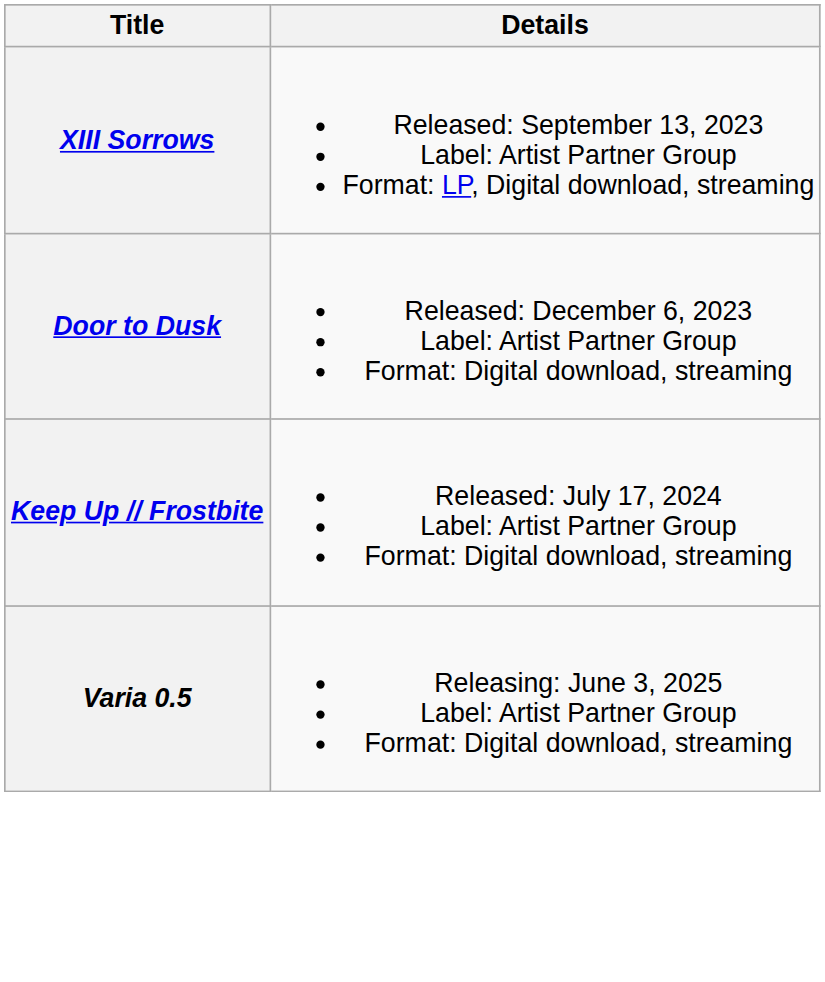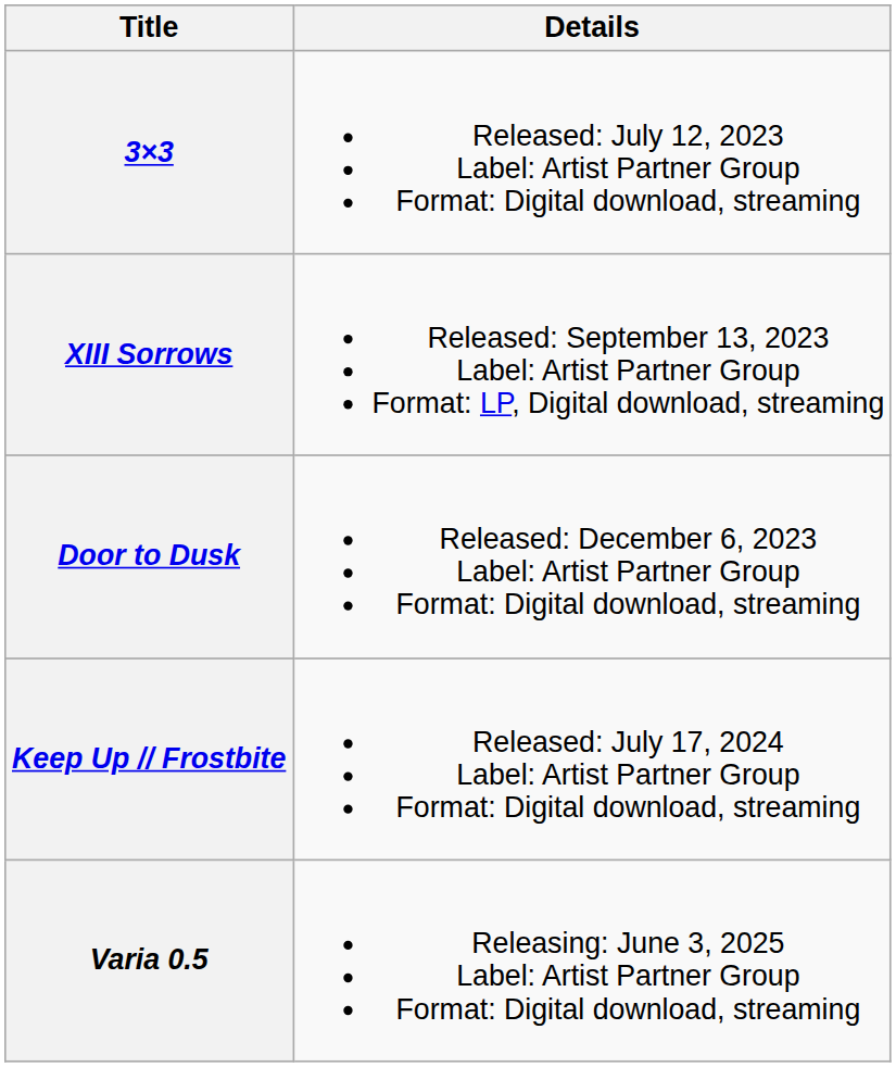+ row: 3×3 | Released: July 12, 2023 Label: Artist Partner Group Format: Digital download, streaming
